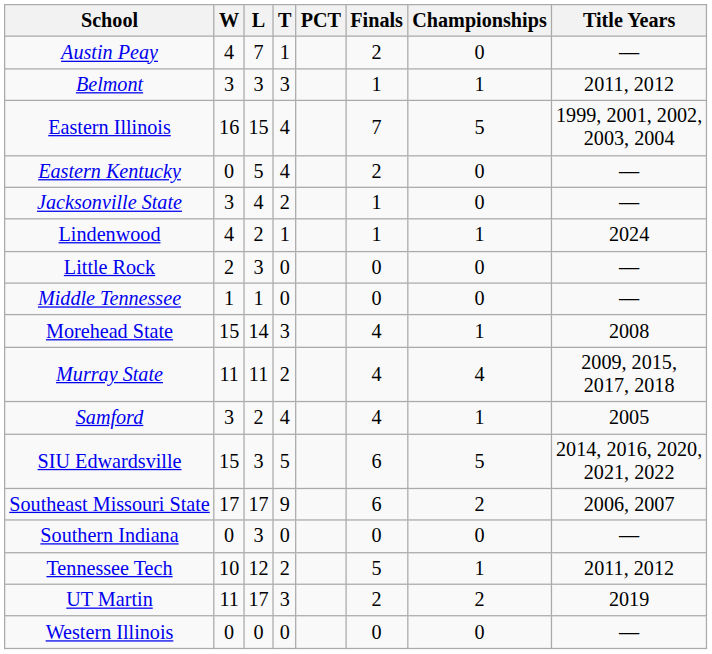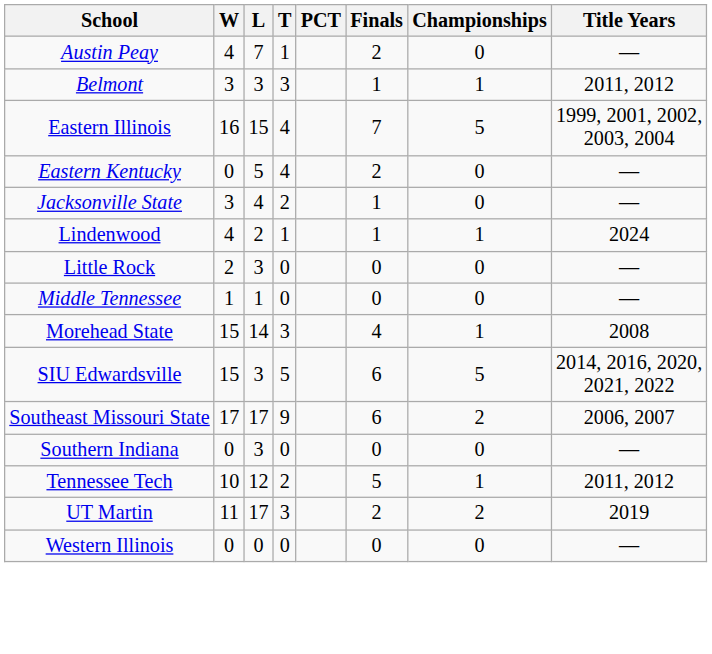- row: Murray State | 11 | 11 | 2 | 4 | 4 | 2009, 2015, 2017, 2018
- row: Samford | 3 | 2 | 4 | 4 | 1 | 2005
